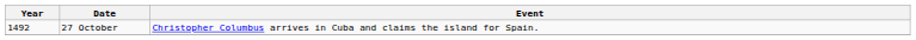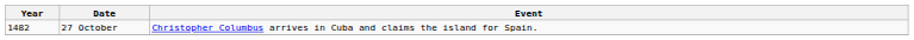27 October | Year: 1492 -> 1482
